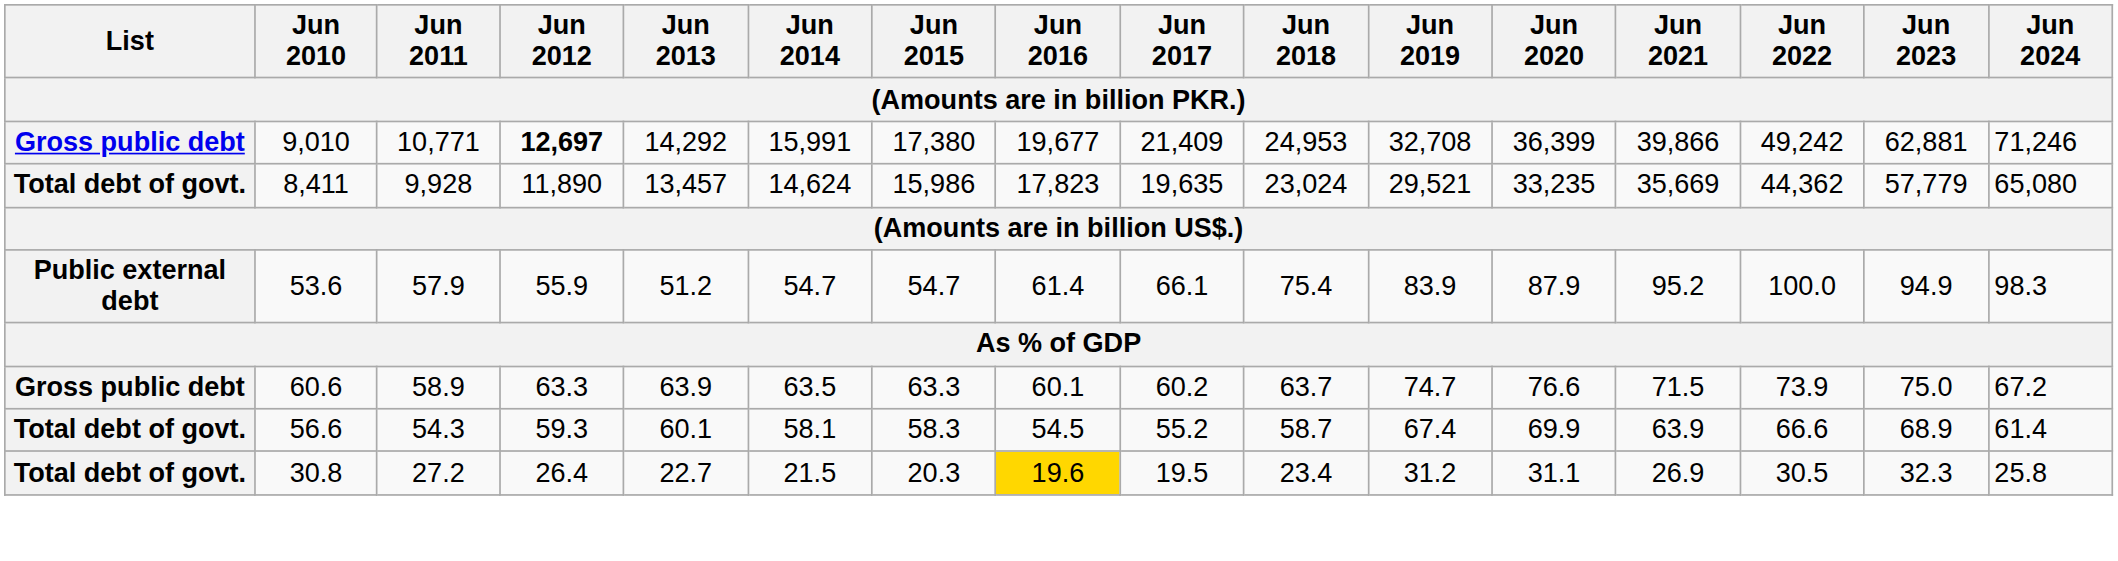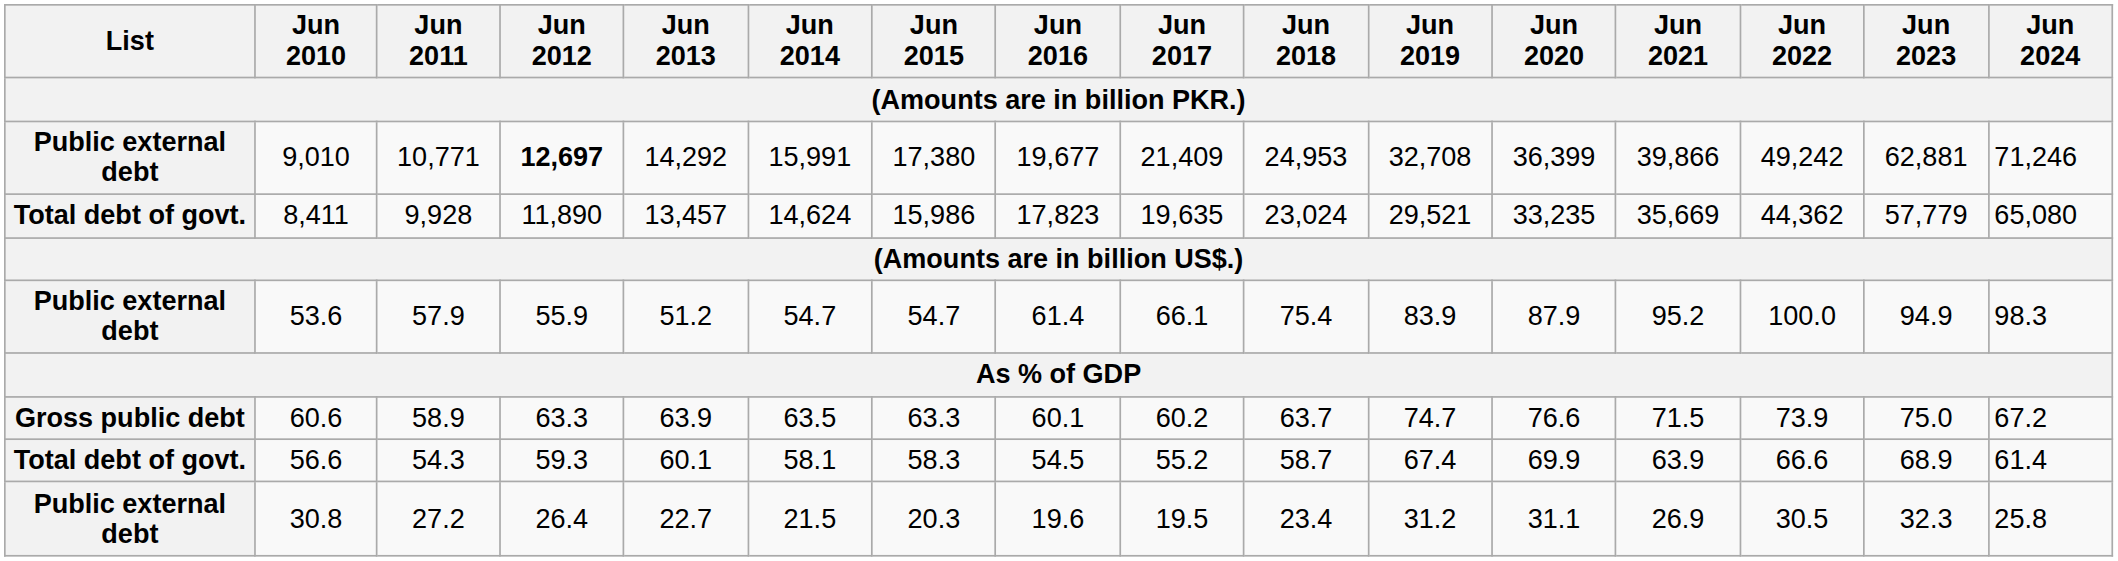9,010 | List: Gross public debt -> Public external debt
30.8 | List: Total debt of govt. -> Public external debt
30.8 | Jun 2016: gold background -> no background
